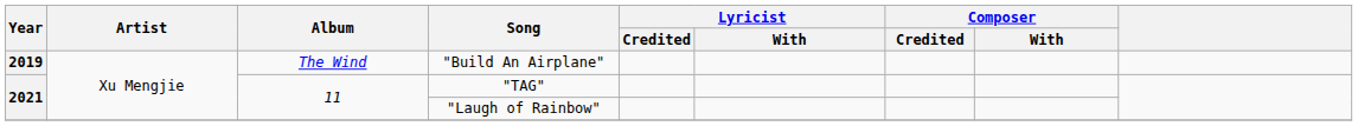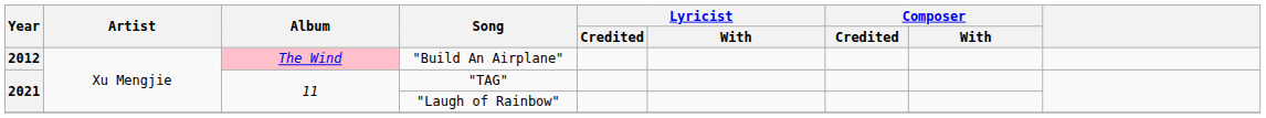"Build An Airplane" | Year: 2019 -> 2012
"Build An Airplane" | Album: no background -> pink background
